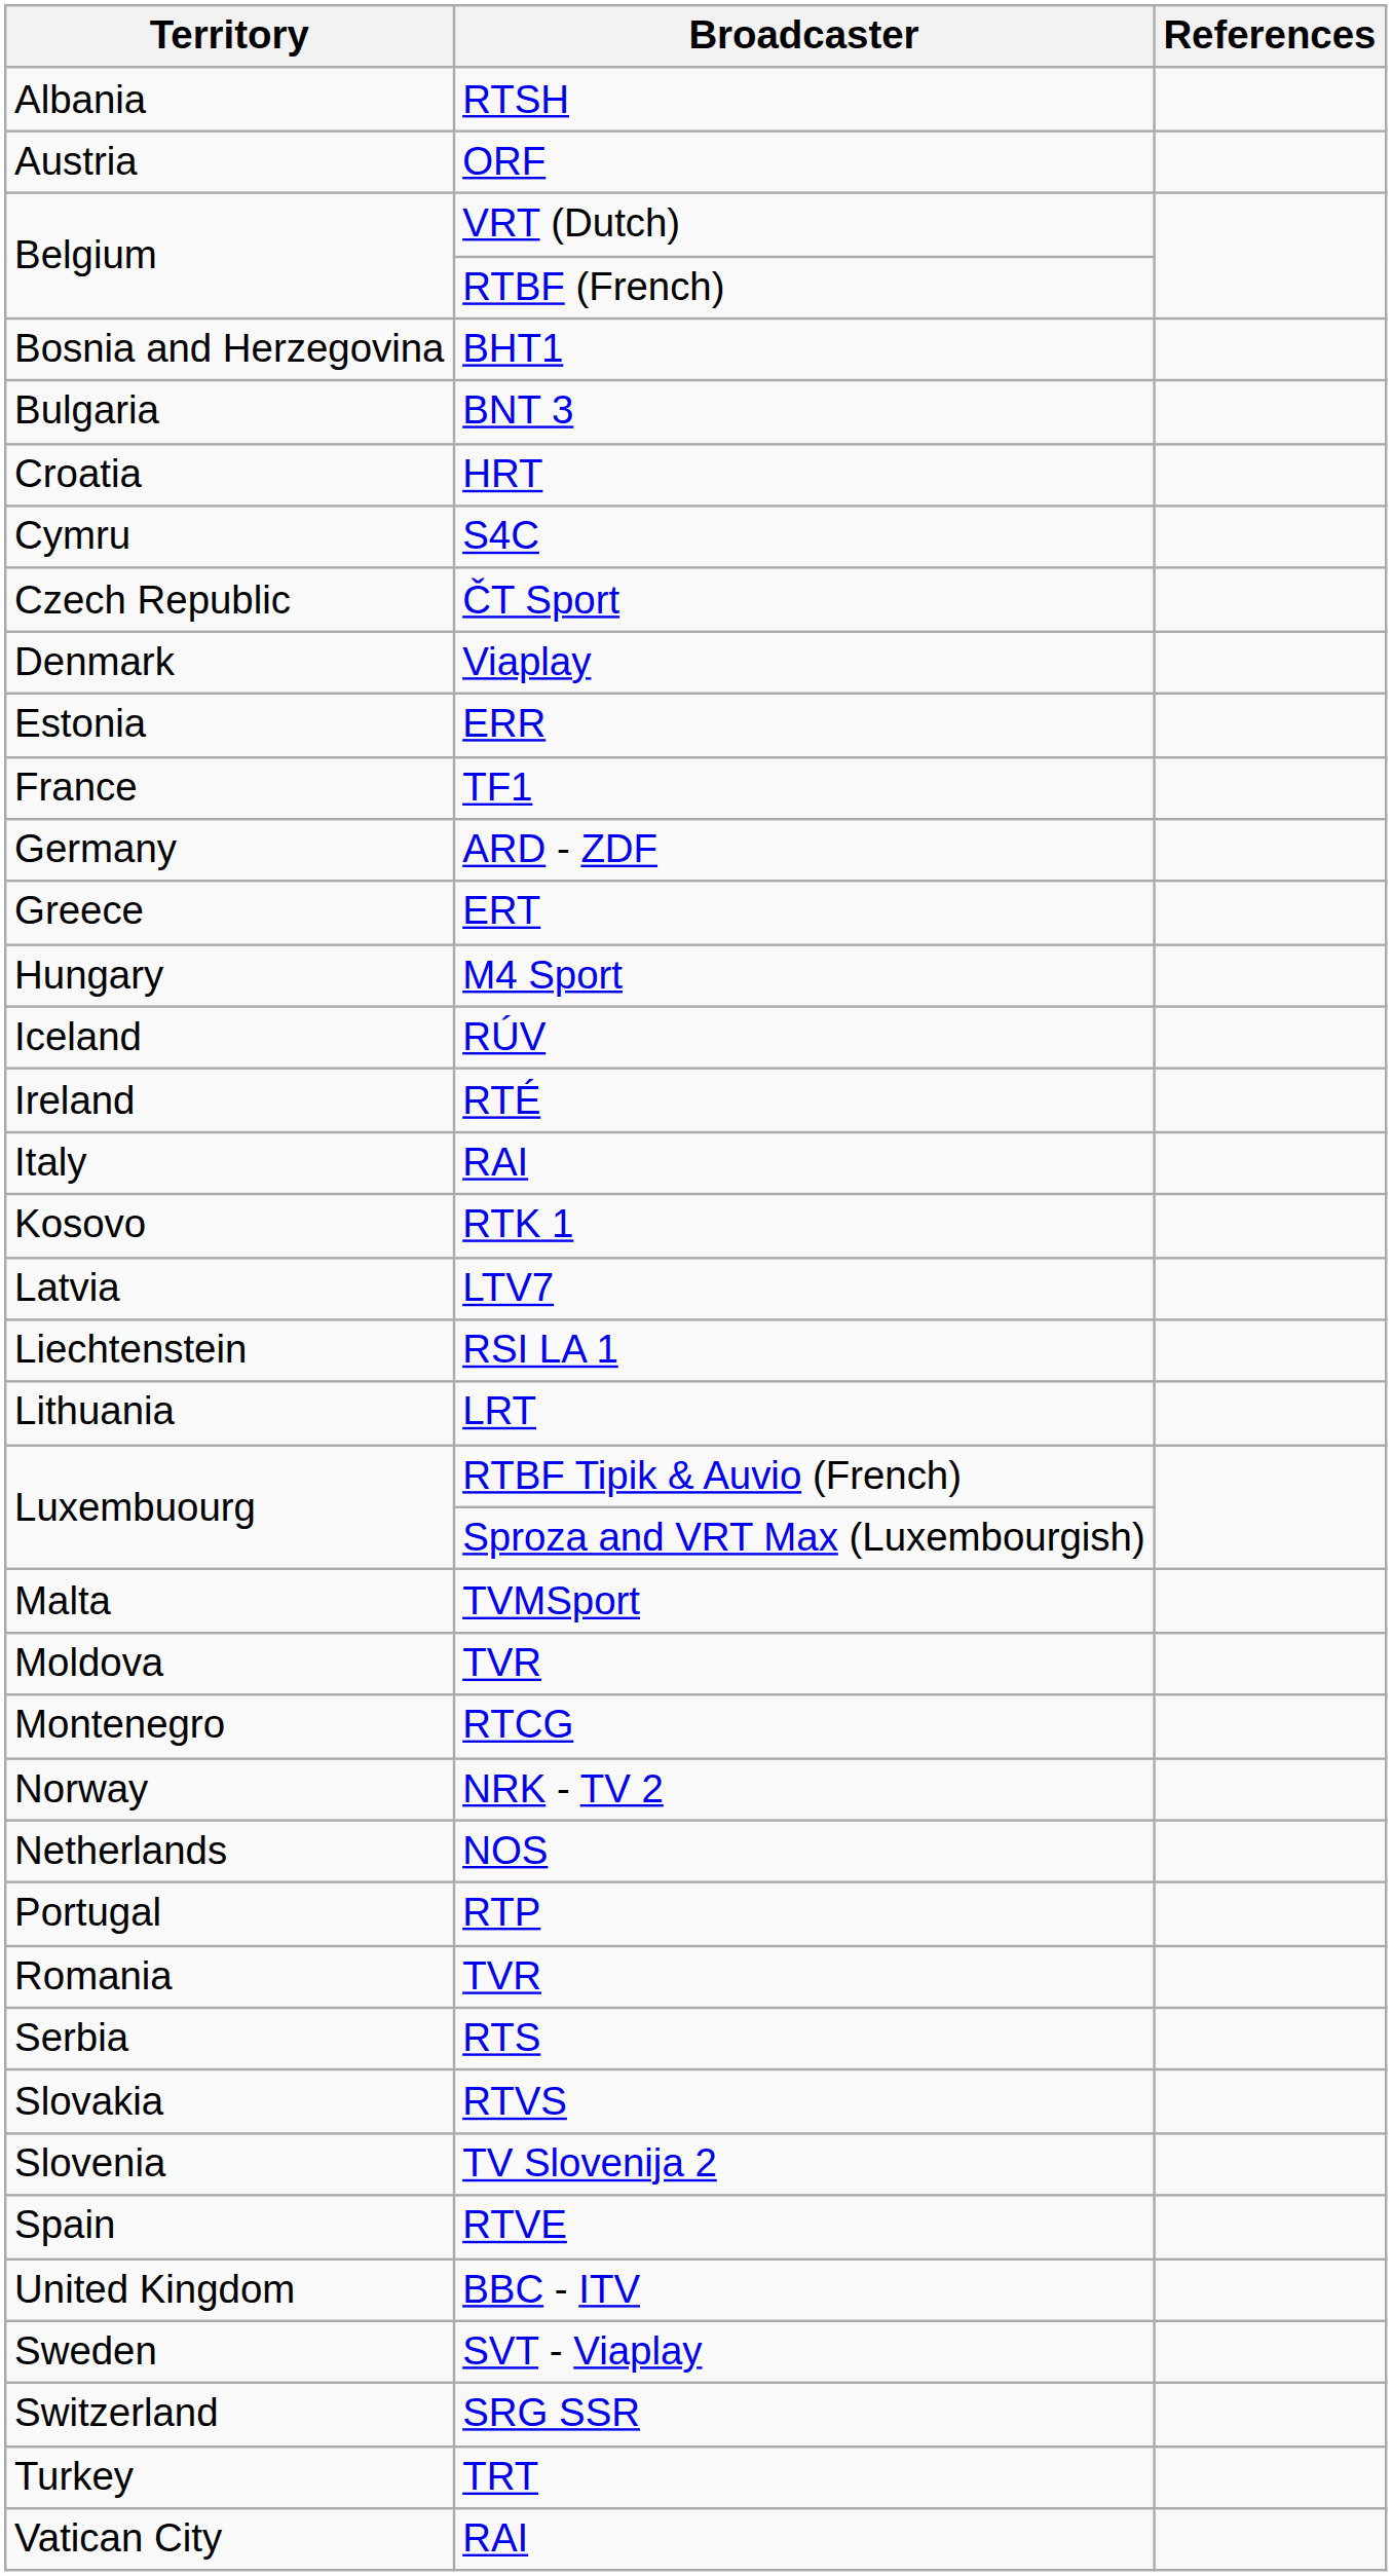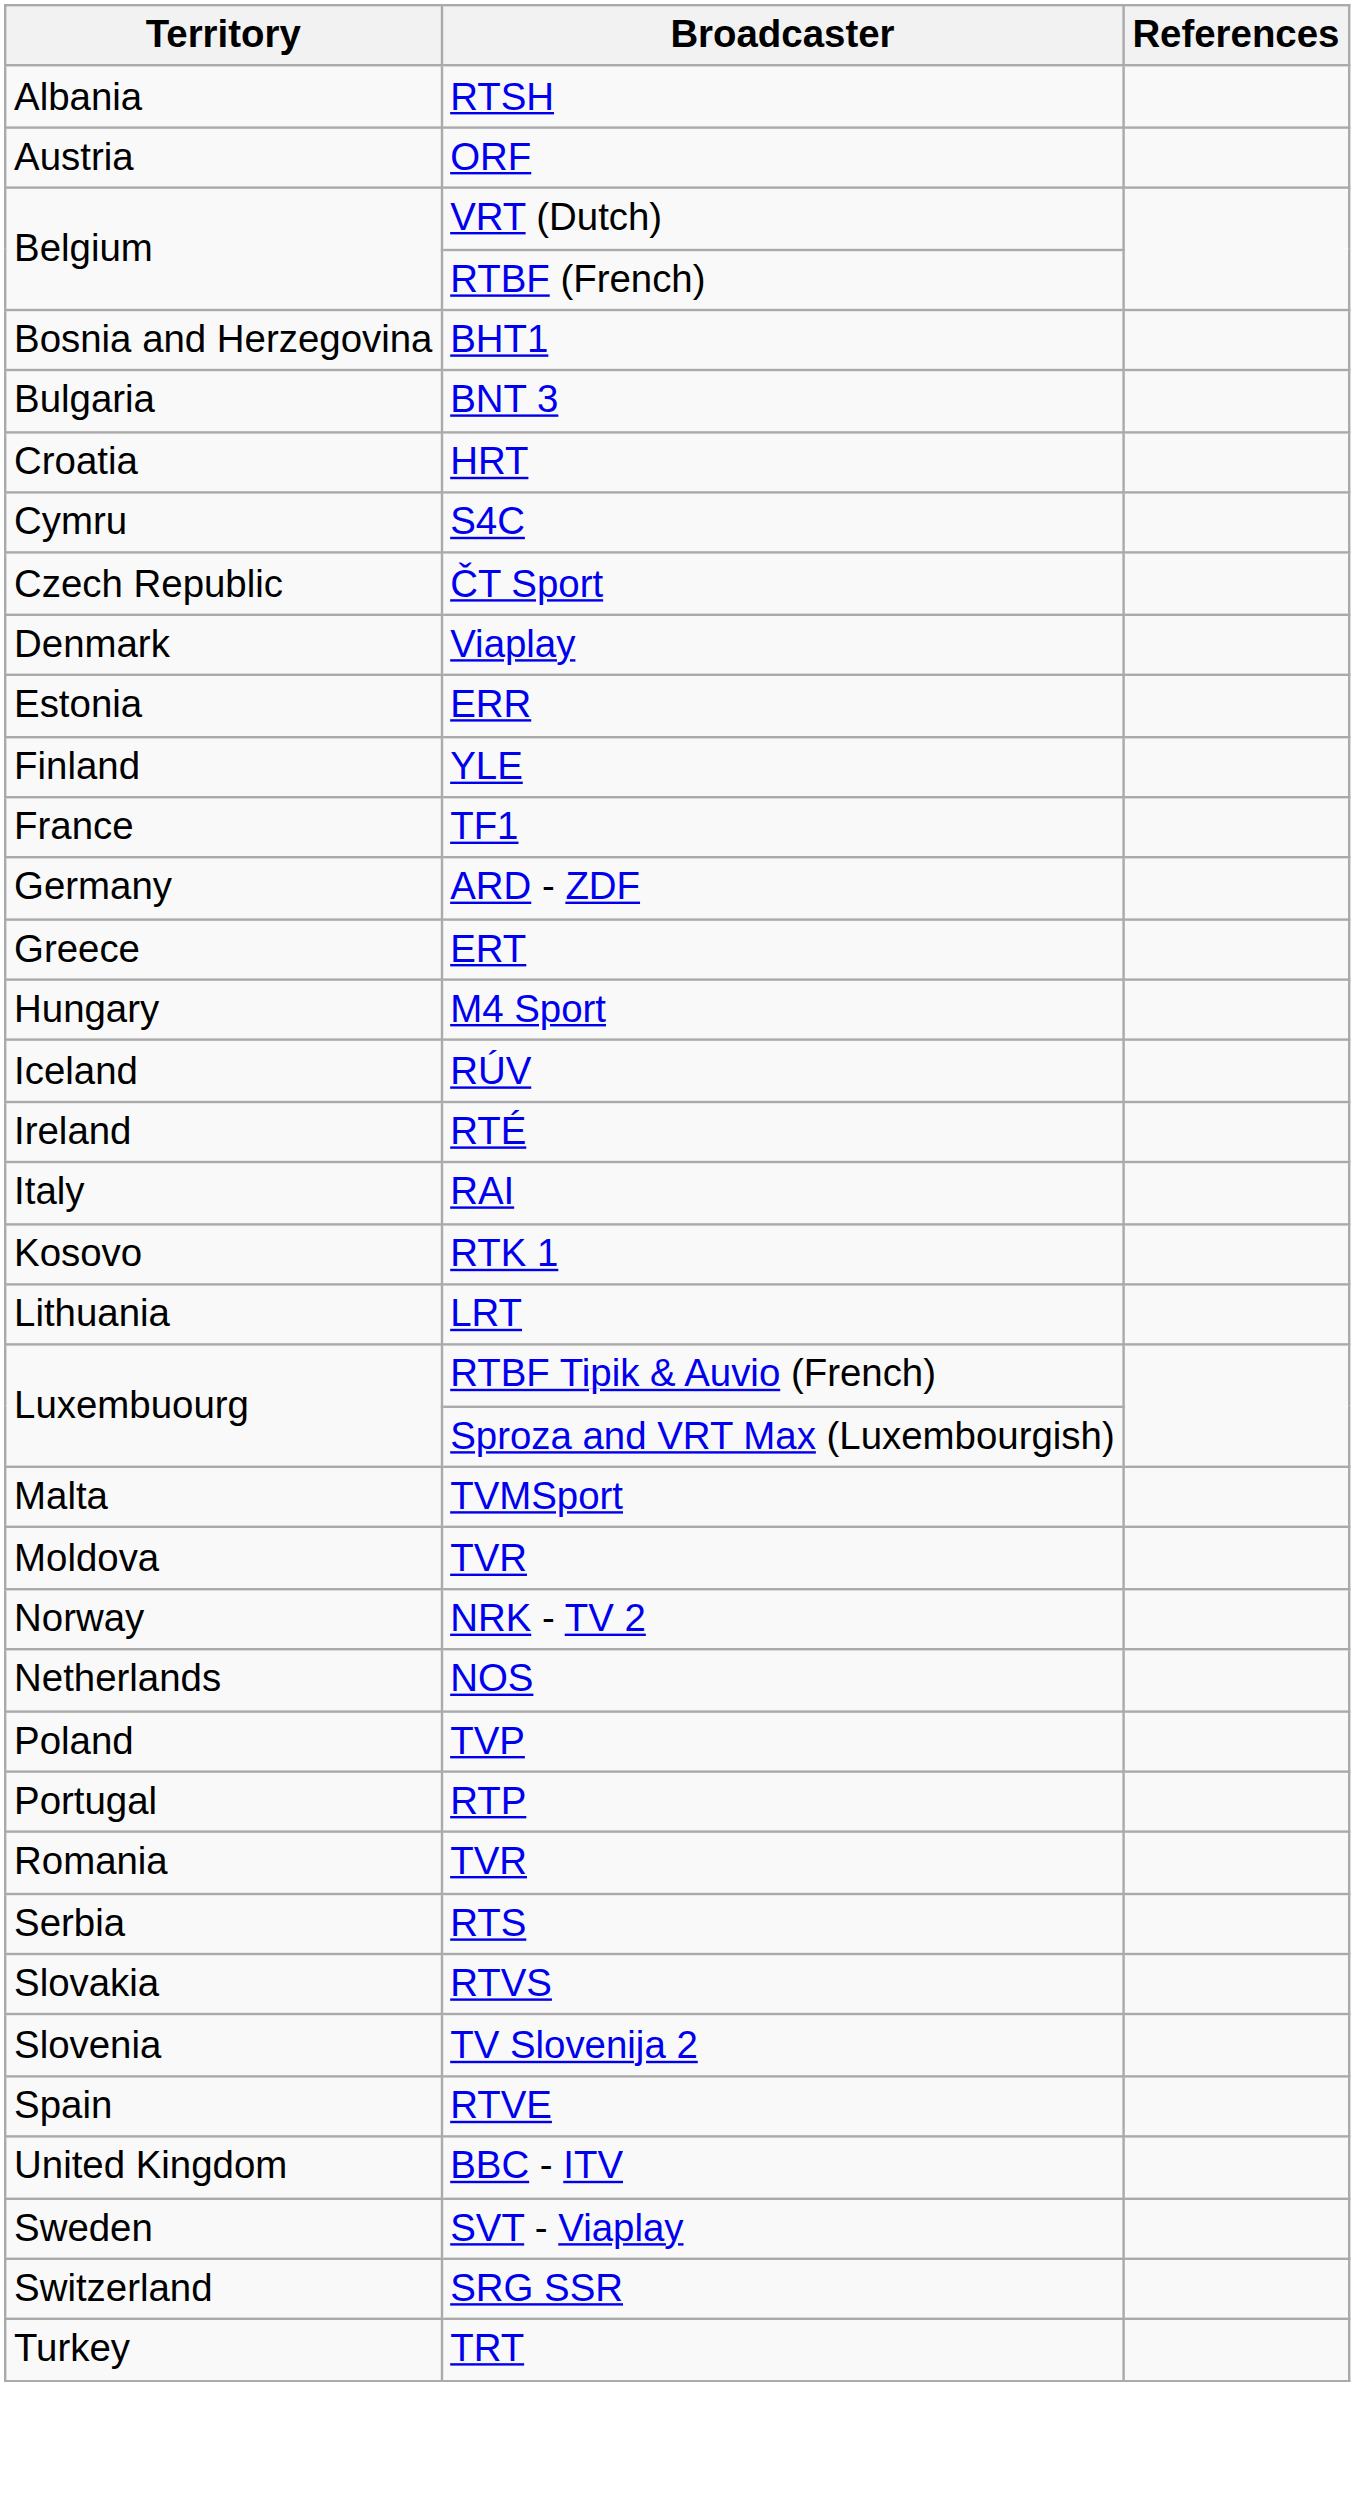+ row: Finland | YLE
- row: Latvia | LTV7
- row: Liechtenstein | RSI LA 1
- row: Montenegro | RTCG
+ row: Poland | TVP
- row: Vatican City | RAI
